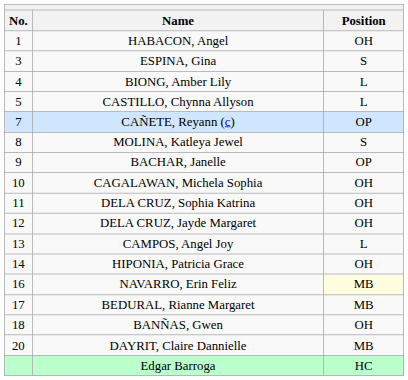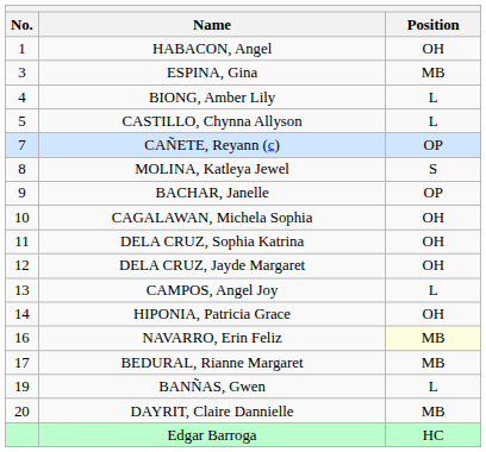ESPINA, Gina | Position: S -> MB
BANÑAS, Gwen | No.: 18 -> 19
BANÑAS, Gwen | Position: OH -> L
